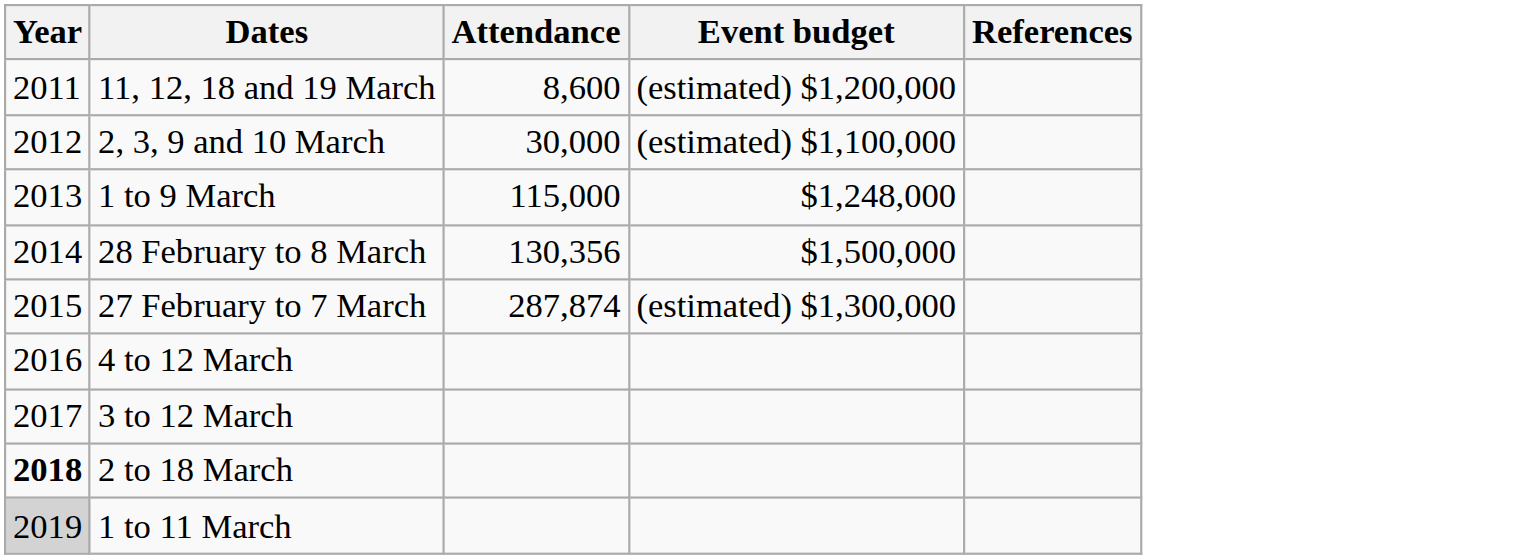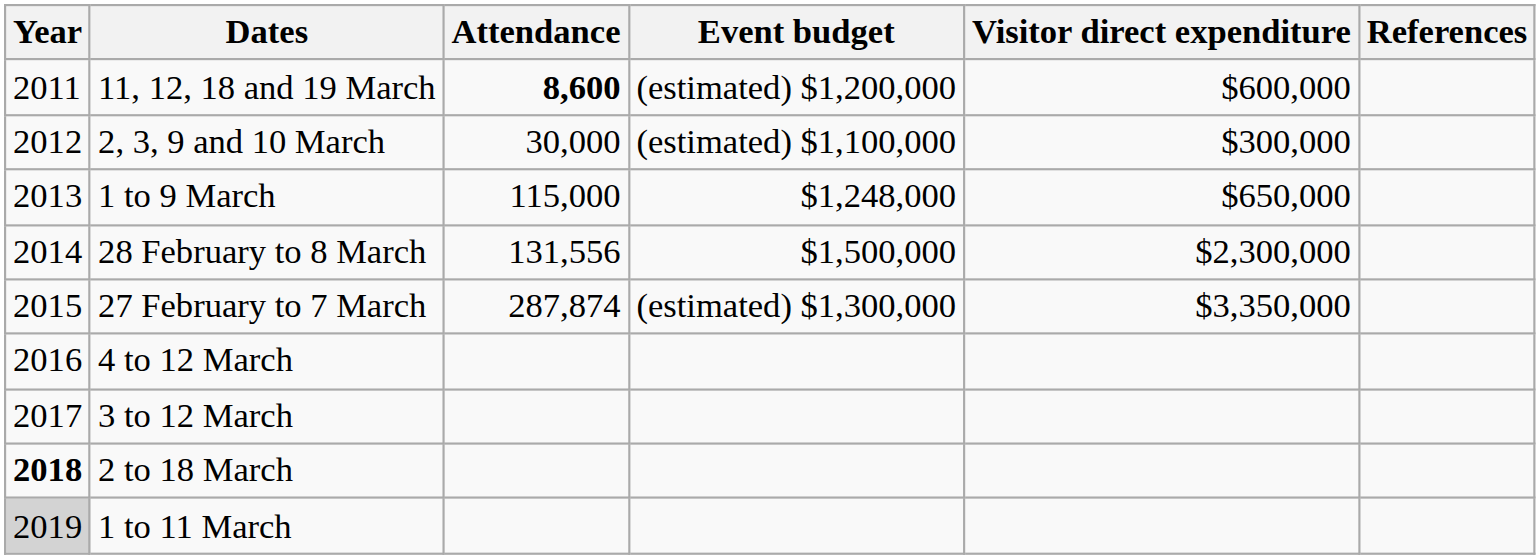+ column: Visitor direct expenditure | $600,000 | $300,000 | $650,000 | $2,300,000 | $3,350,000
11, 12, 18 and 19 March | Attendance: normal -> bold
28 February to 8 March | Attendance: 130,356 -> 131,556
